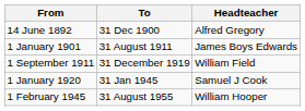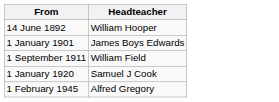- column: To | 31 Dec 1900 | 31 August 1911 | 31 December 1919 | 31 Jan 1945 | 31 August 1955
14 June 1892 | Headteacher: Alfred Gregory -> William Hooper
1 February 1945 | Headteacher: William Hooper -> Alfred Gregory
